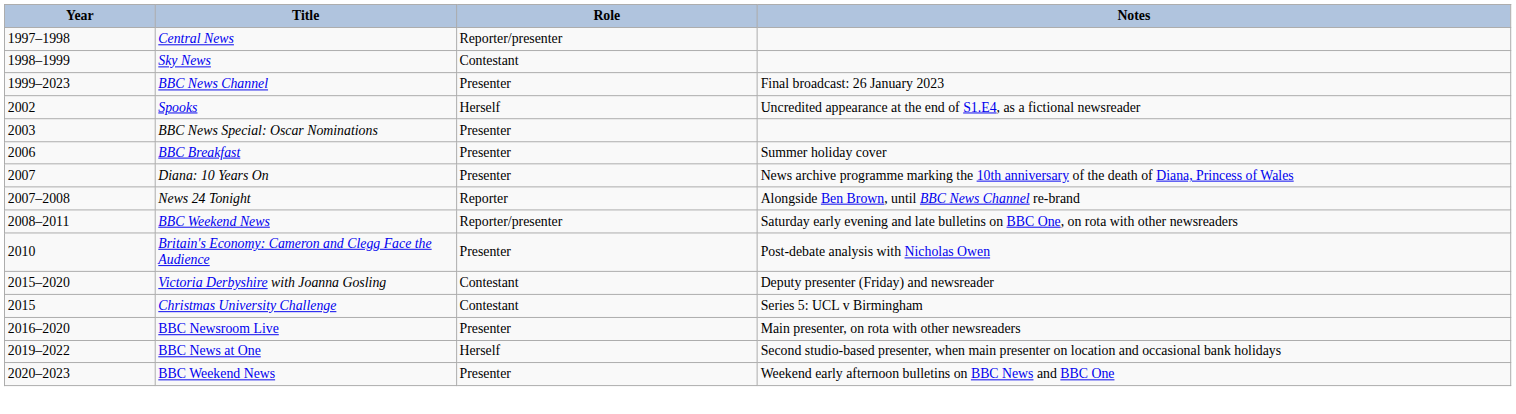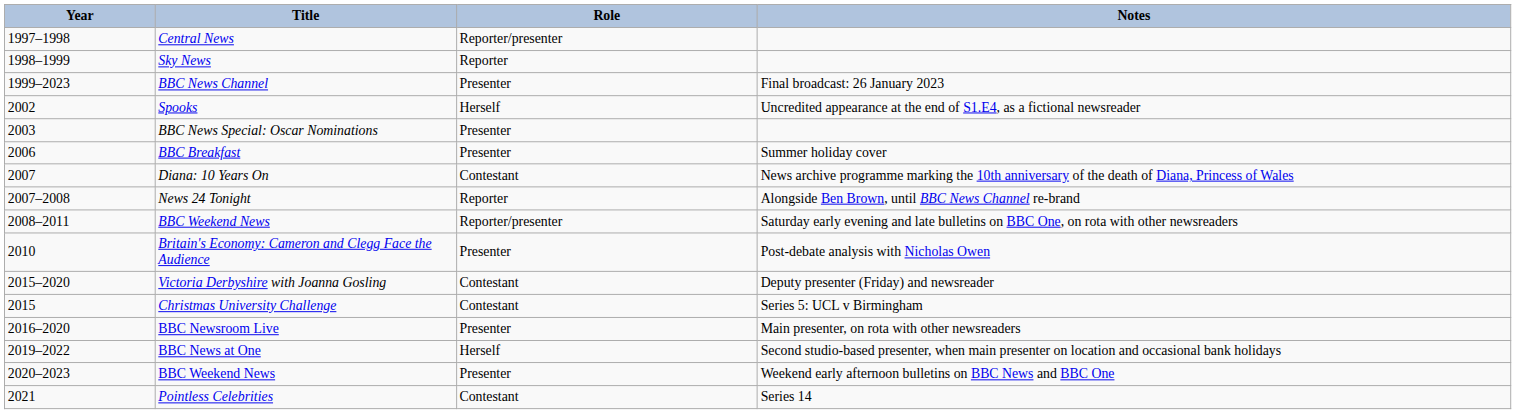Sky News | Role: Contestant -> Reporter
Diana: 10 Years On | Role: Presenter -> Contestant
+ row: 2021 | Pointless Celebrities | Contestant | Series 14
